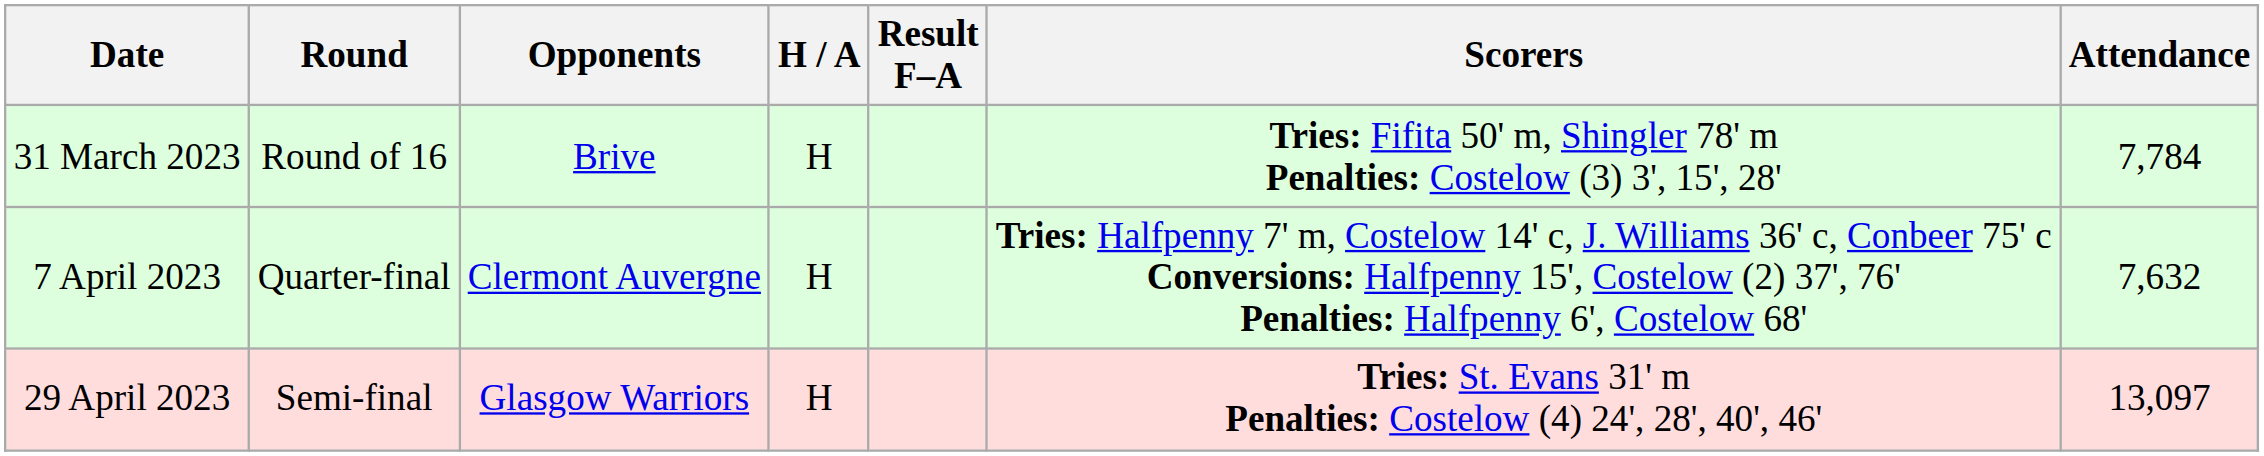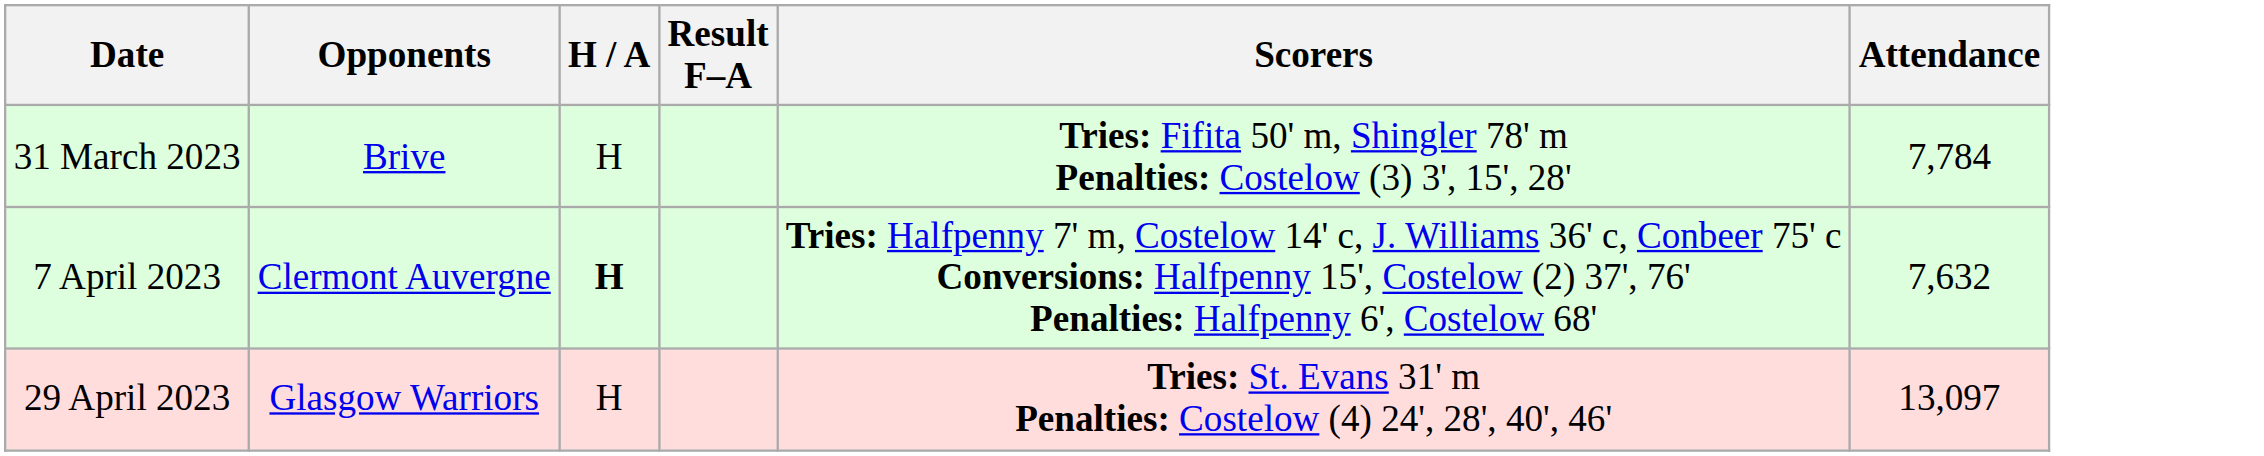- column: Round | Round of 16 | Quarter-final | Semi-final
7 April 2023 | H / A: normal -> bold
